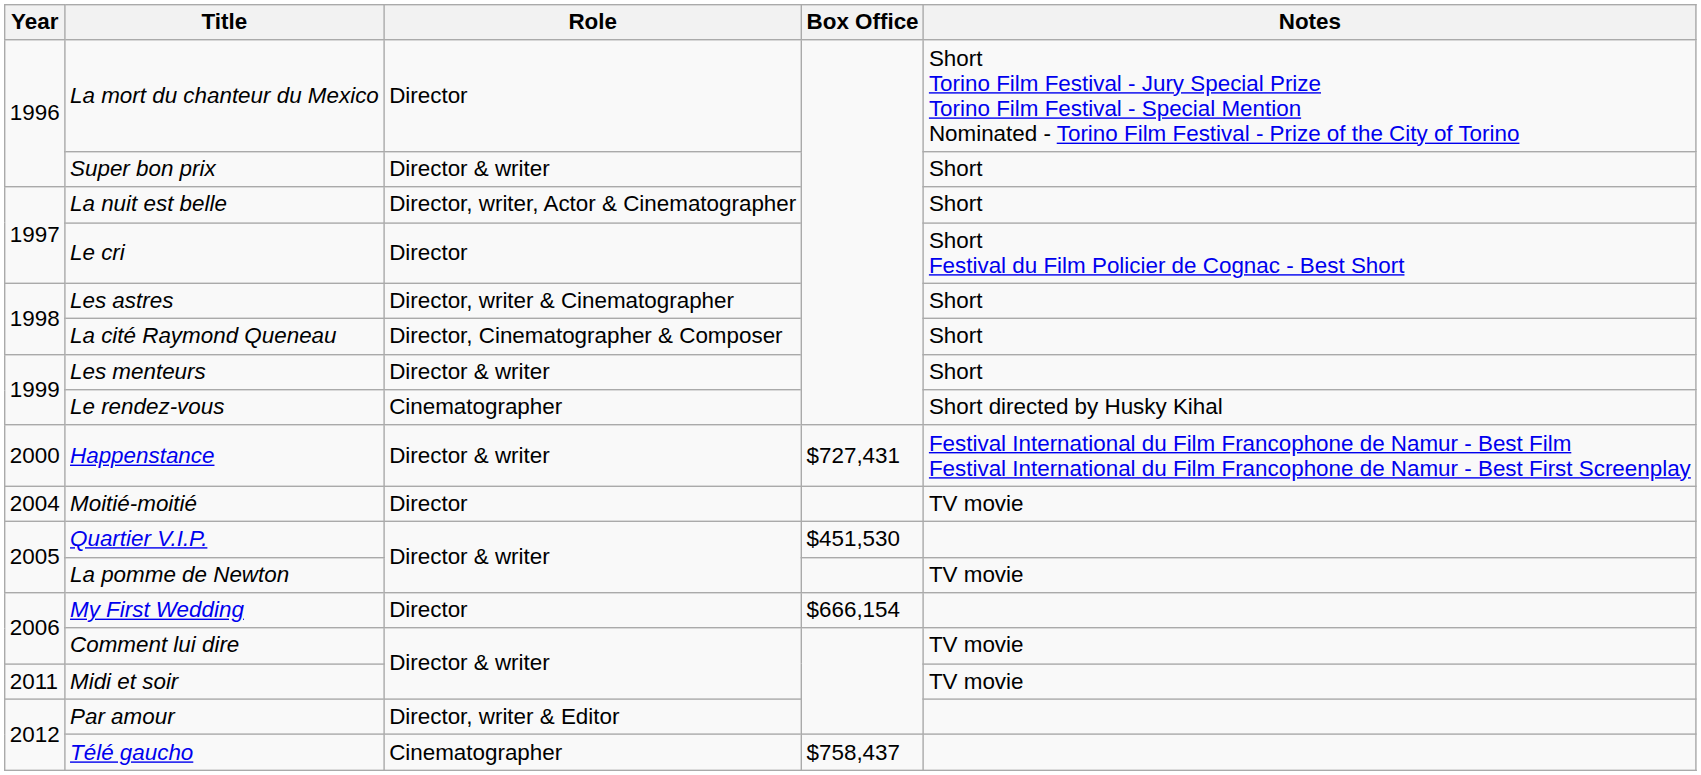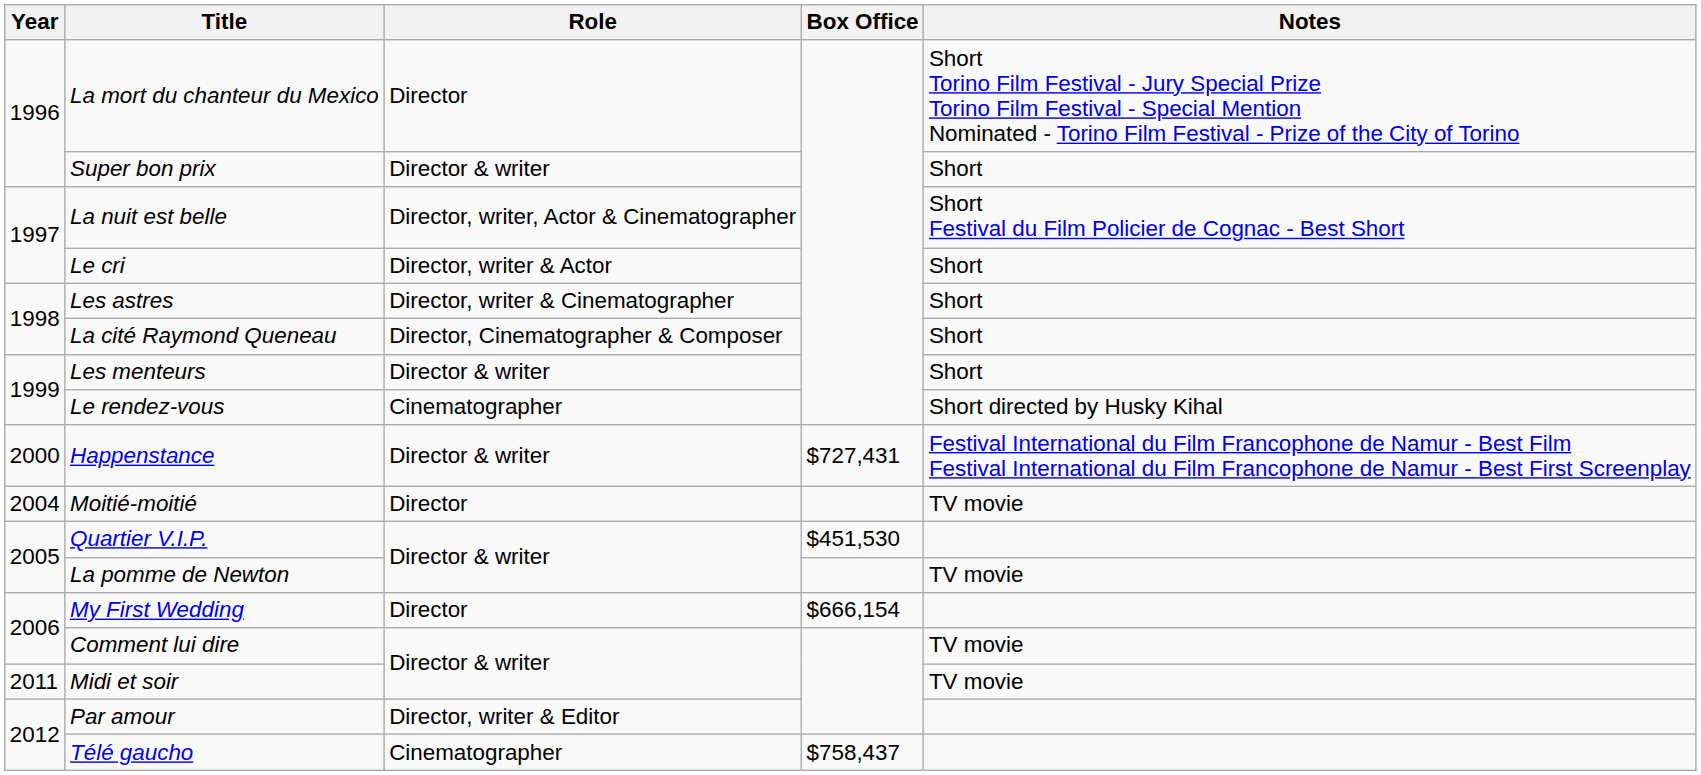La nuit est belle | Notes: Short -> Short Festival du Film Policier de Cognac - Best Short
Le cri | Role: Director -> Director, writer & Actor
Le cri | Notes: Short Festival du Film Policier de Cognac - Best Short -> Short
